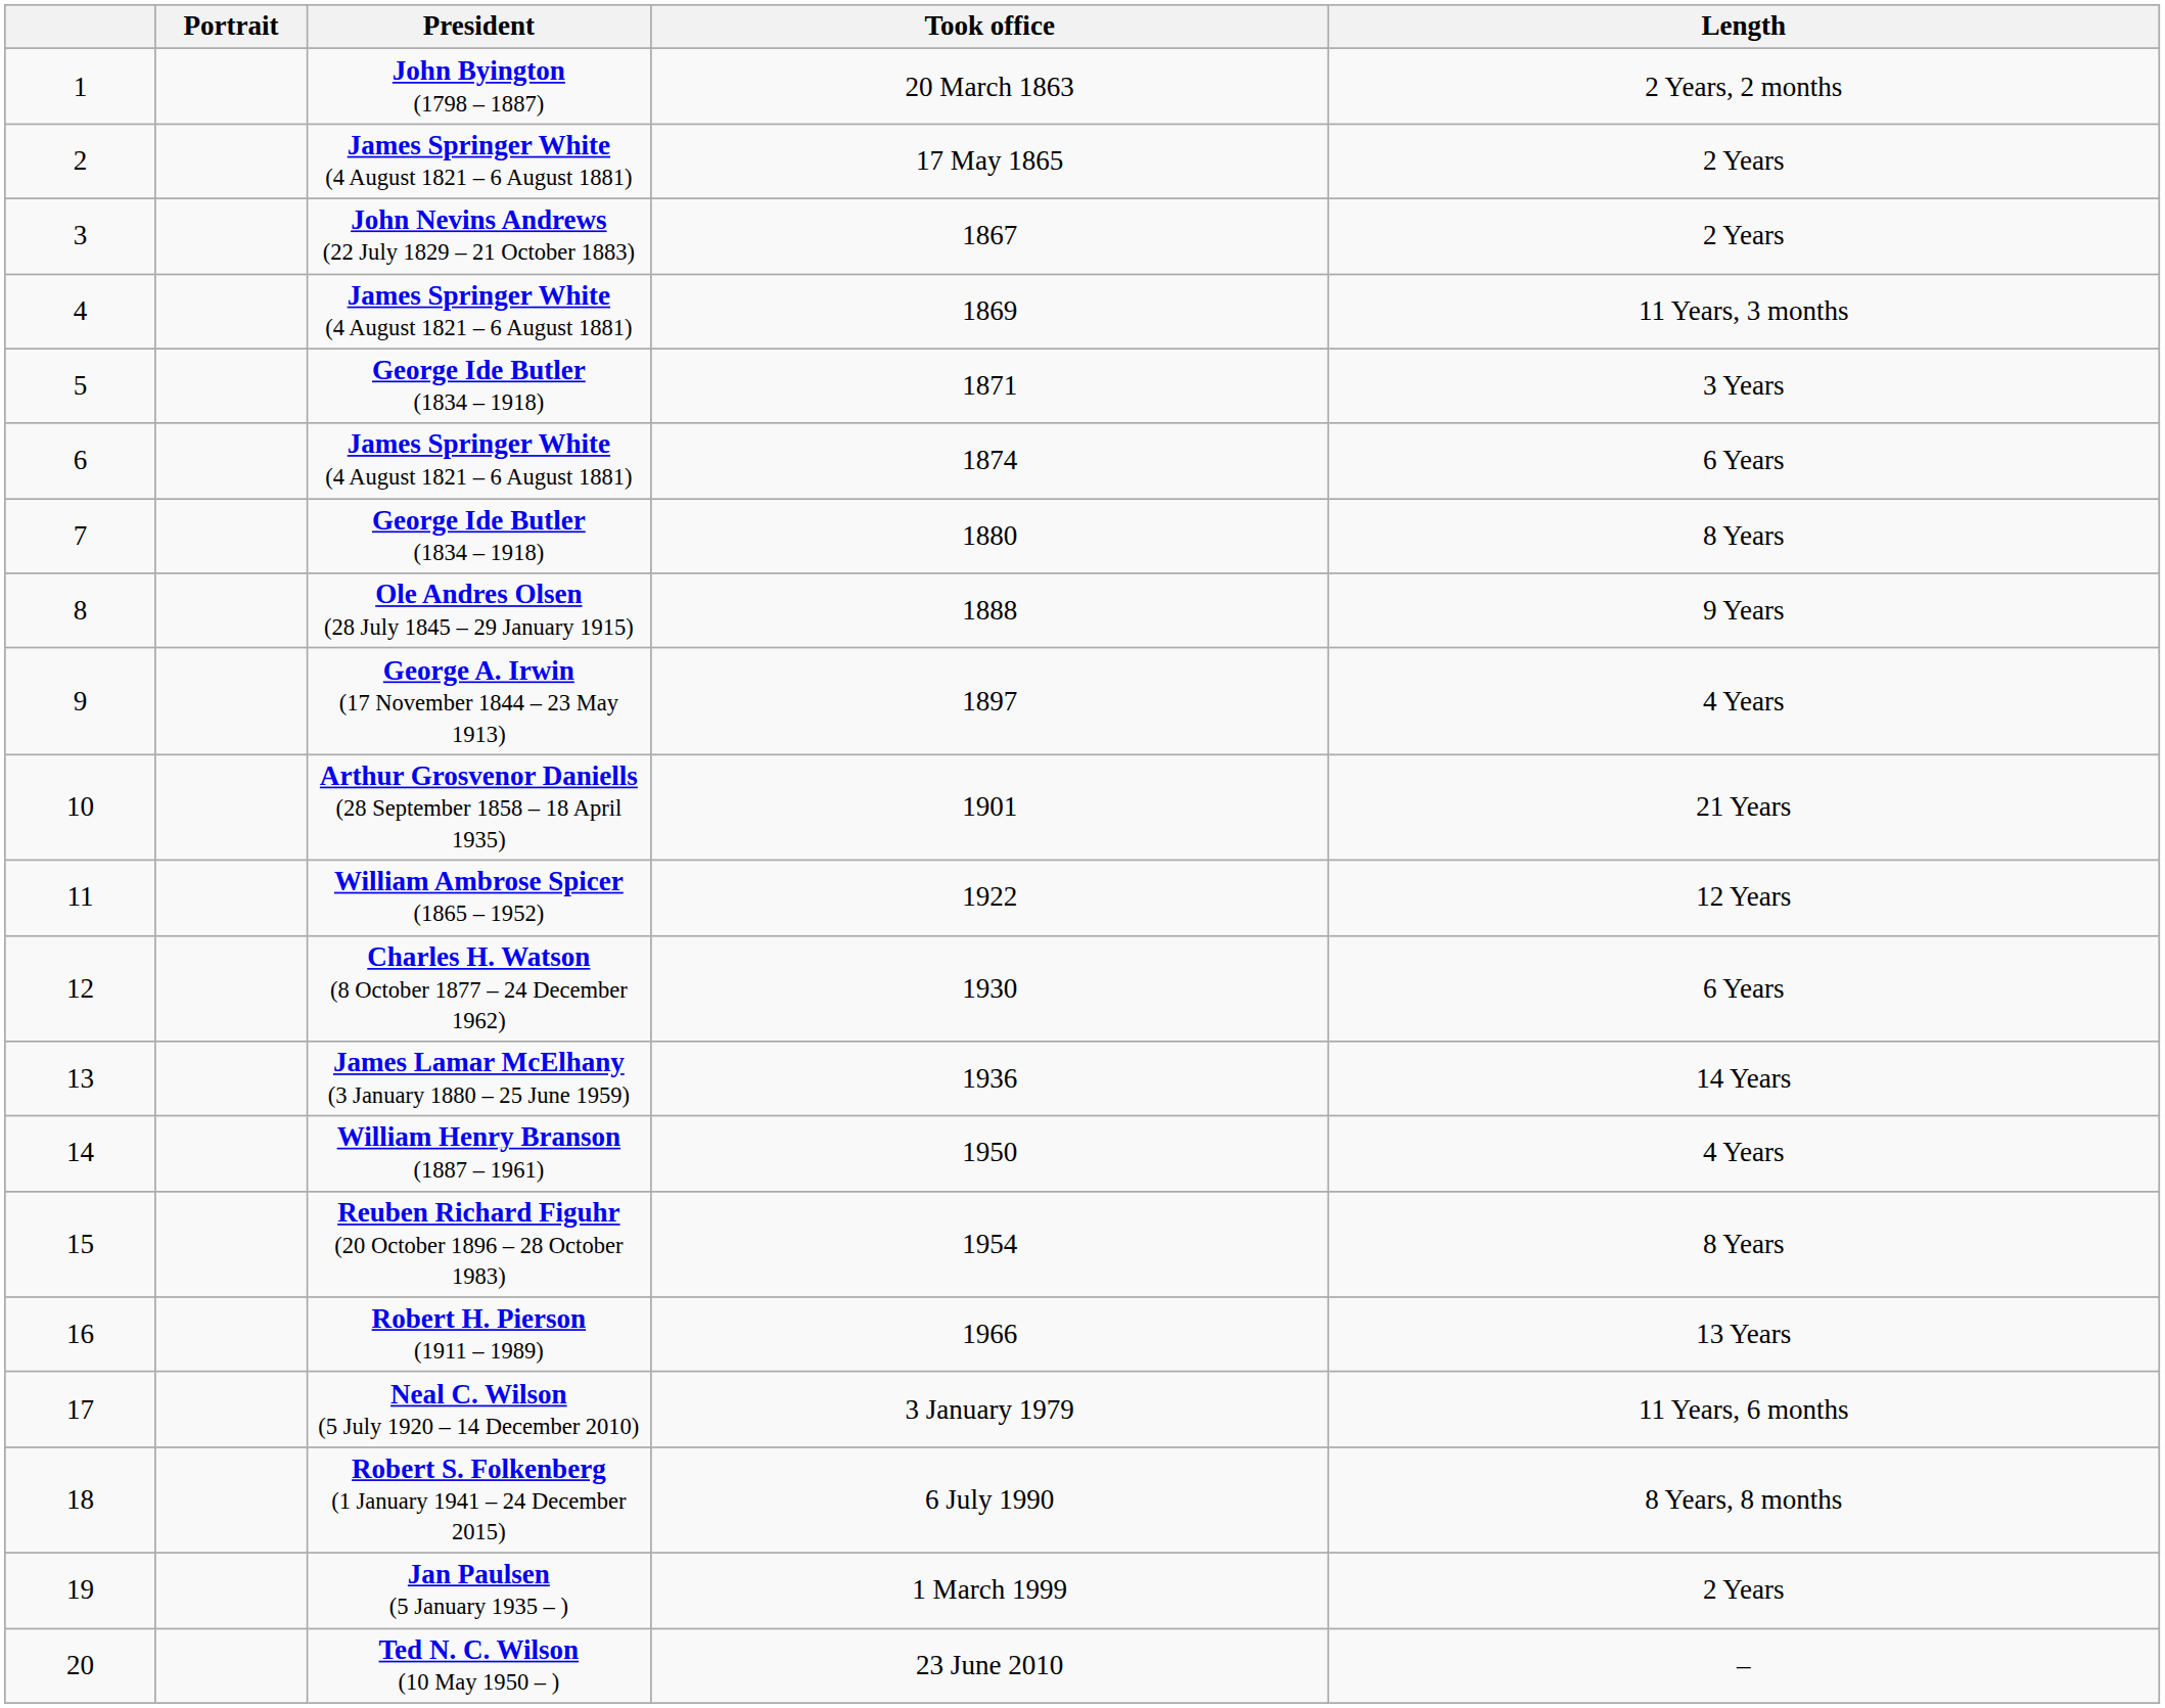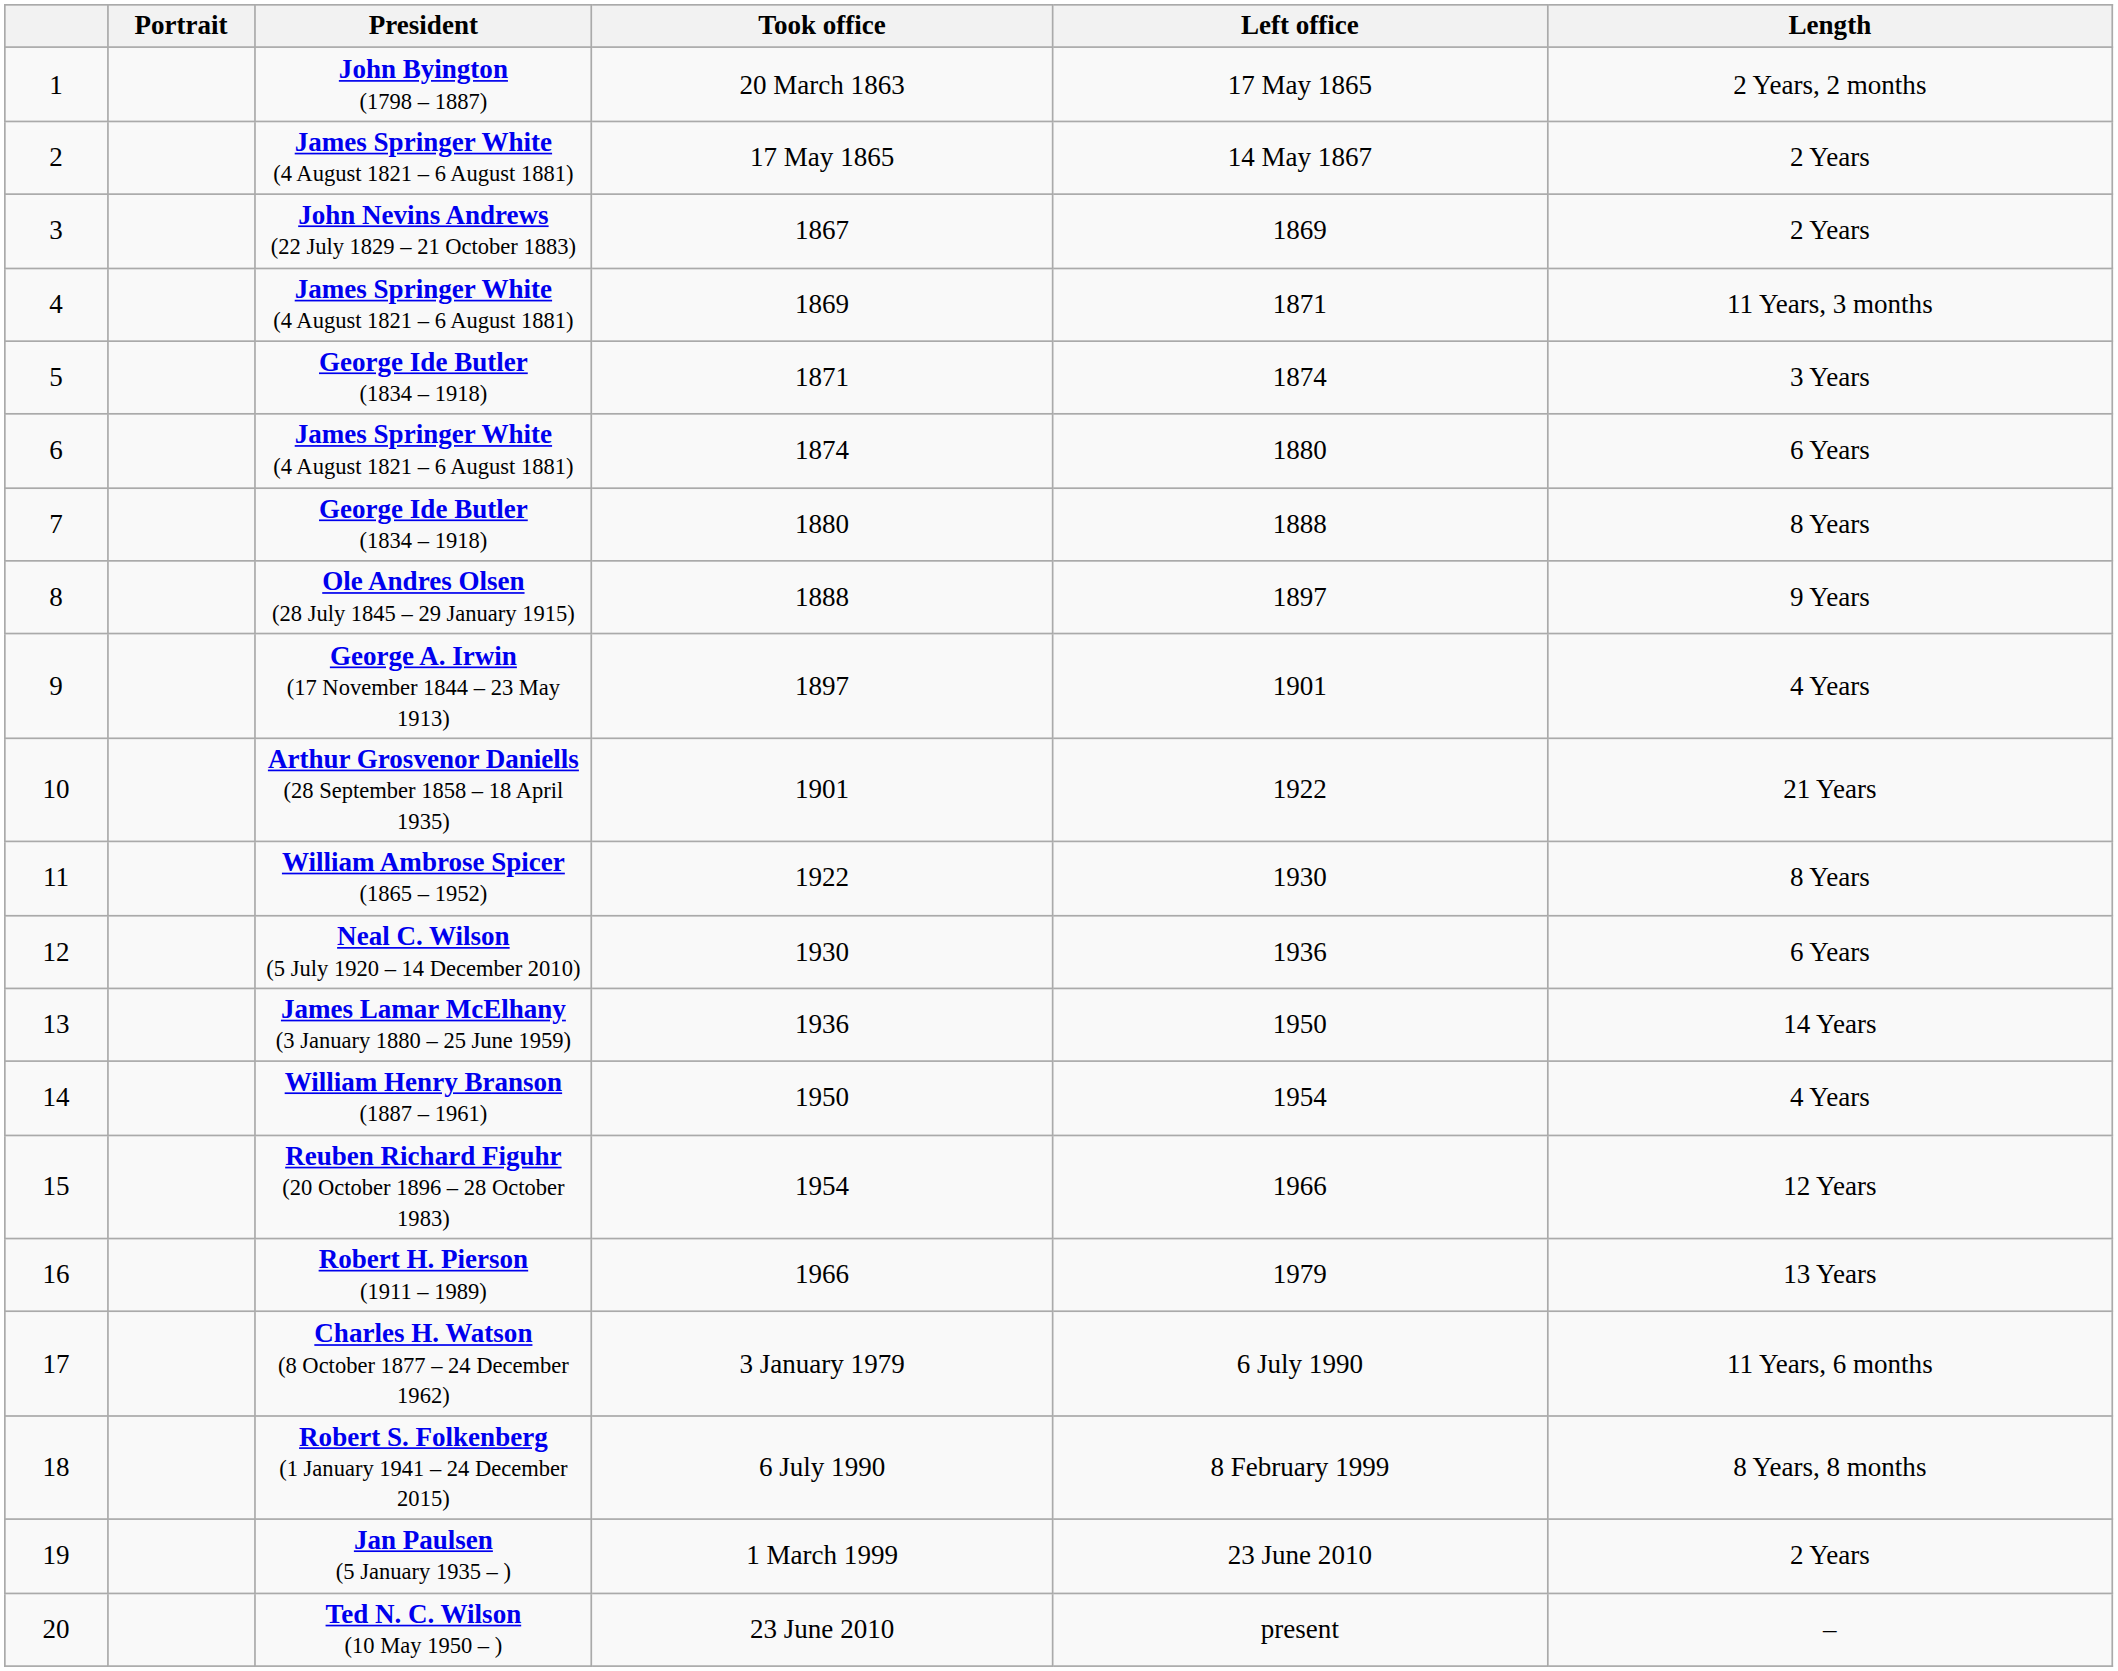+ column: Left office | 17 May 1865 | 14 May 1867 | 1869 | 1871 | 1874 | 1880 | 1888 | 1897 | 1901 | 1922 | 1930 | 1936 | 1950 | 1954 | 1966 | 1979 | 6 July 1990 | 8 February 1999 | 23 June 2010 | present
11 | Length: 12 Years -> 8 Years
12 | President: Charles H. Watson (8 October 1877 – 24 December 1962) -> Neal C. Wilson (5 July 1920 – 14 December 2010)
15 | Length: 8 Years -> 12 Years
17 | President: Neal C. Wilson (5 July 1920 – 14 December 2010) -> Charles H. Watson (8 October 1877 – 24 December 1962)
